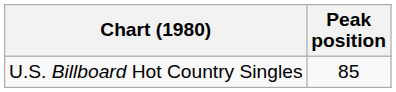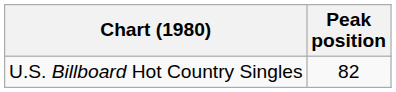U.S. Billboard Hot Country Singles | Peak position: 85 -> 82
